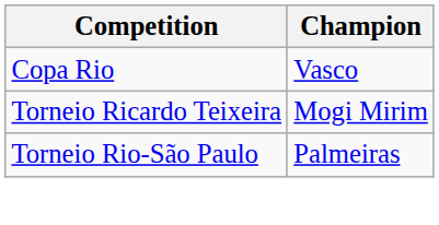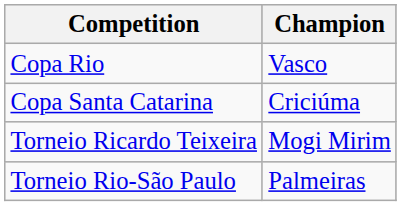+ row: Copa Santa Catarina | Criciúma
